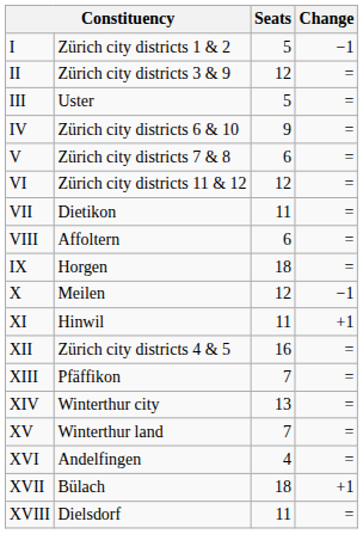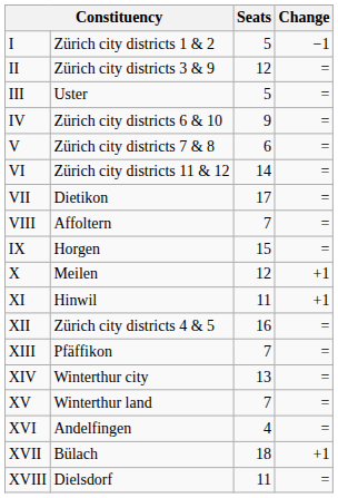VI | Seats: 12 -> 14
VII | Seats: 11 -> 17
VIII | Seats: 6 -> 7
IX | Seats: 18 -> 15
X | Change: −1 -> +1
